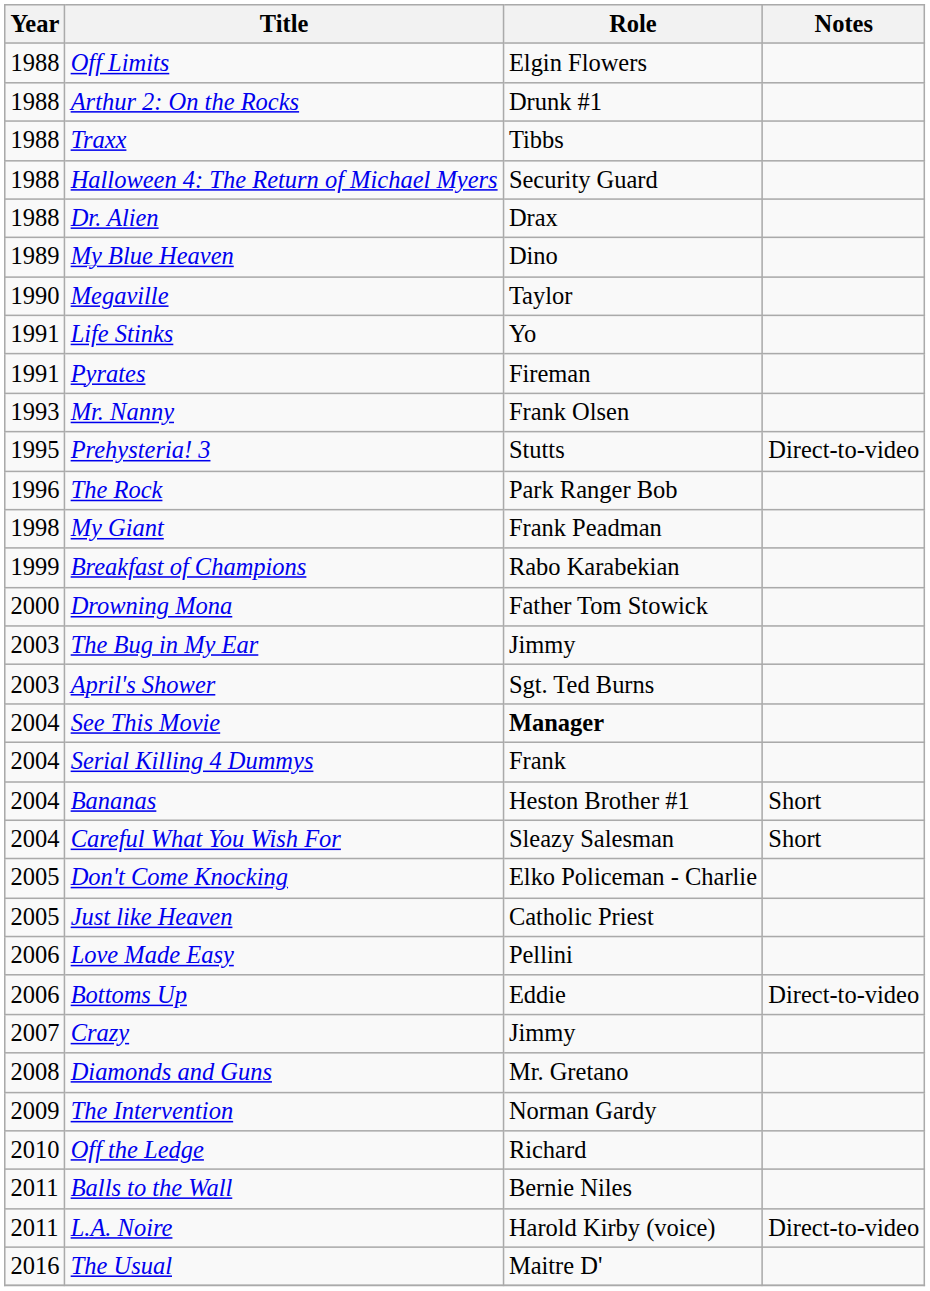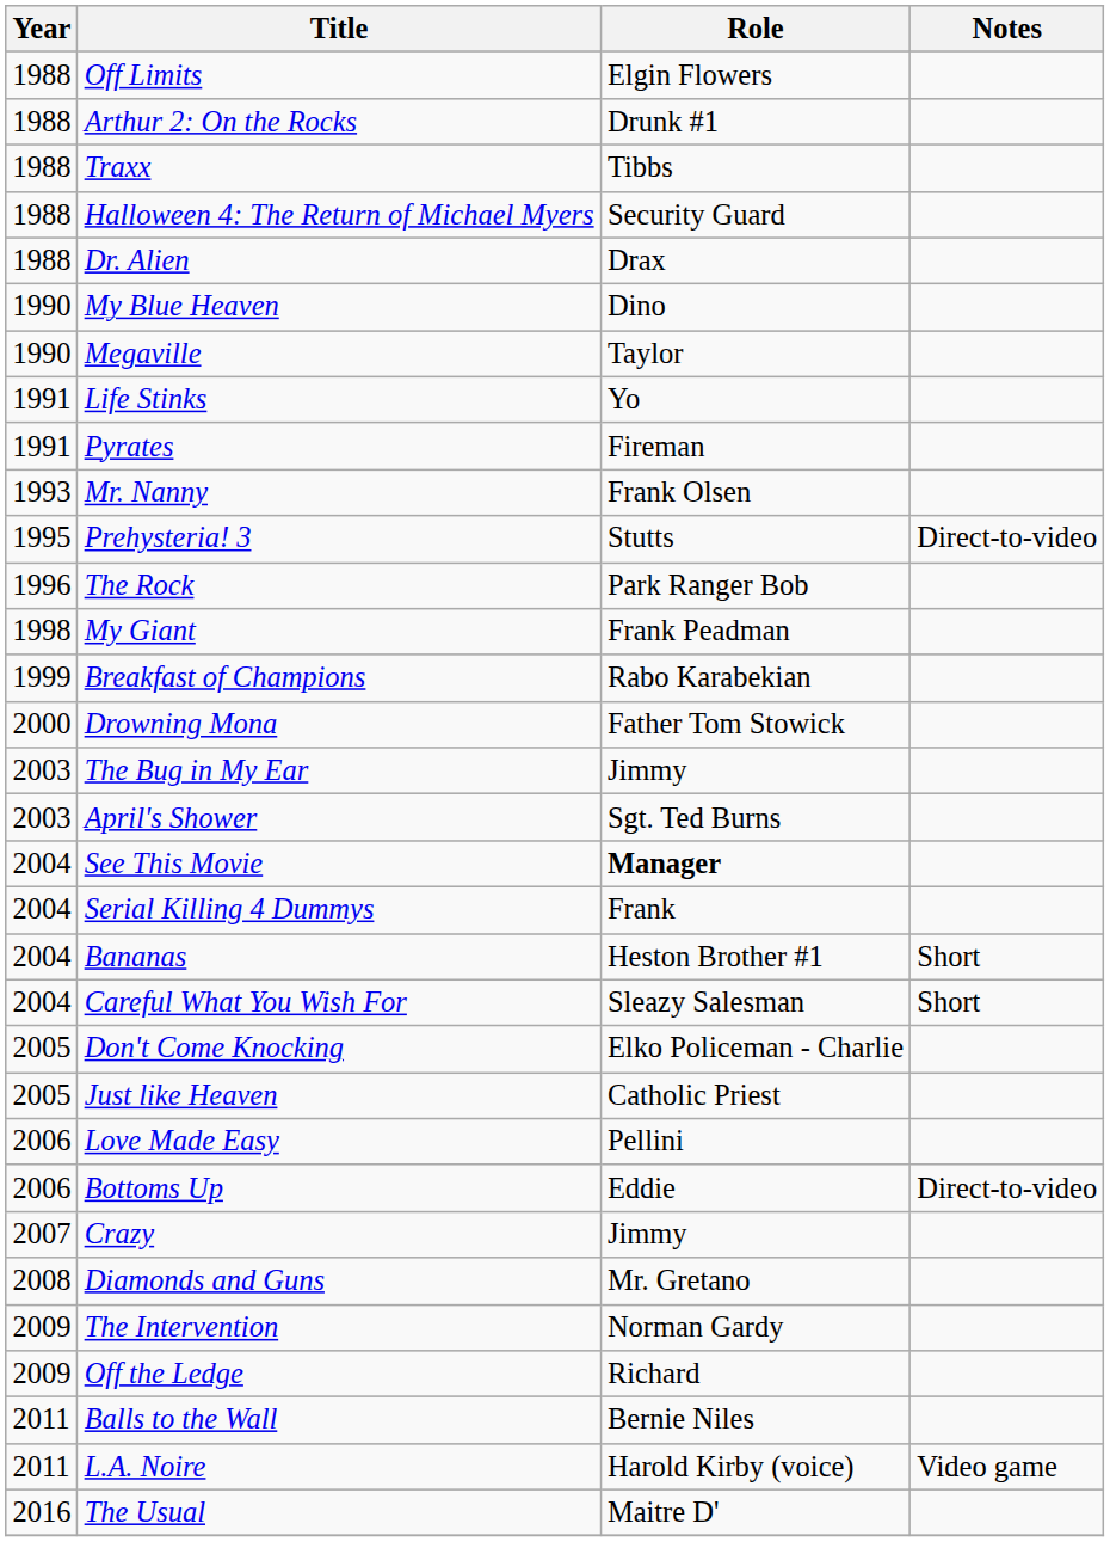My Blue Heaven | Year: 1989 -> 1990
Off the Ledge | Year: 2010 -> 2009
L.A. Noire | Notes: Direct-to-video -> Video game
